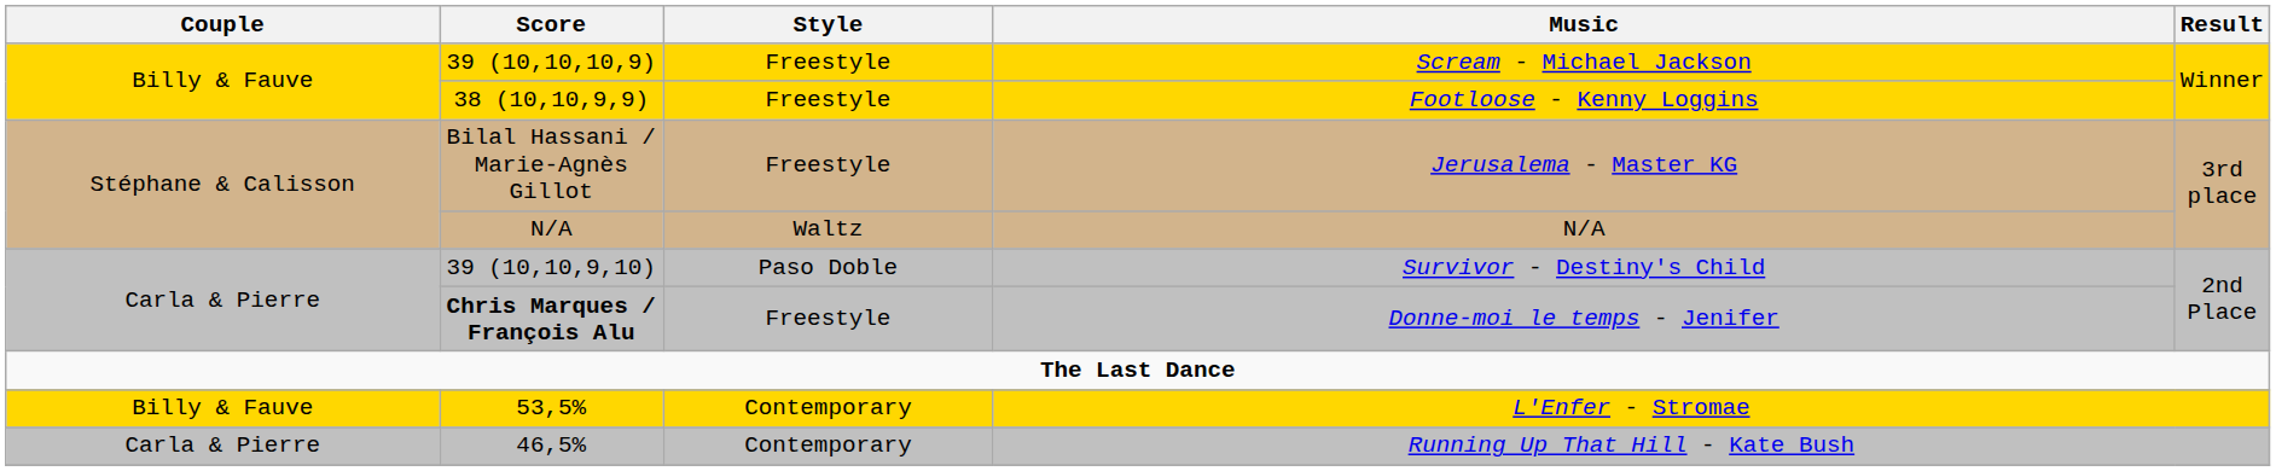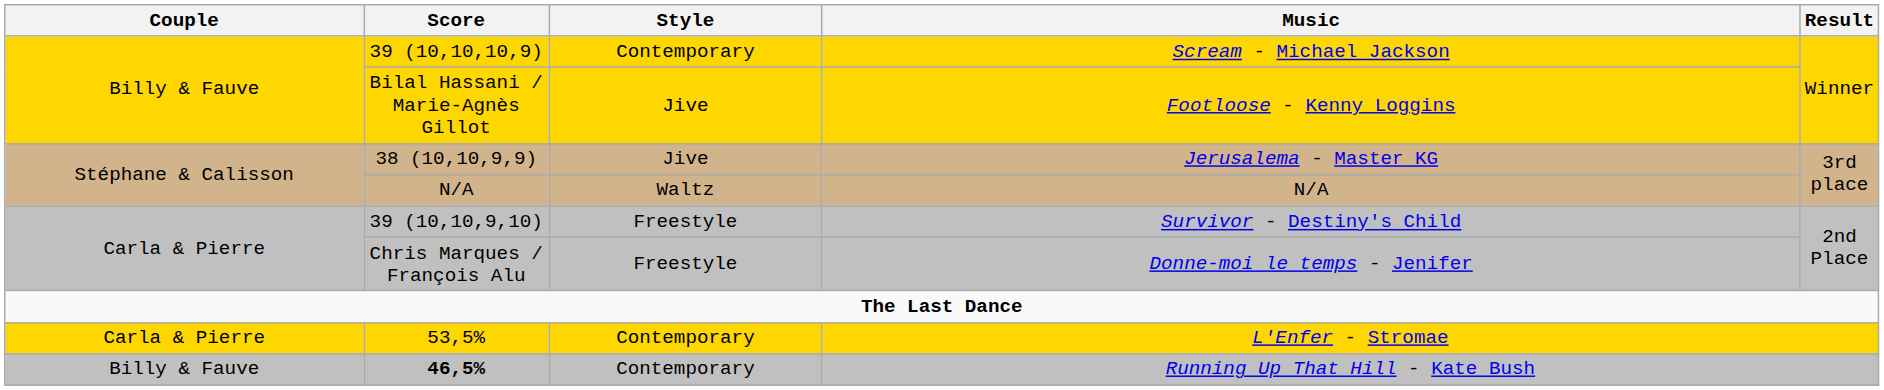Scream - Michael Jackson | Style: Freestyle -> Contemporary
Footloose - Kenny Loggins | Score: 38 (10,10,9,9) -> Bilal Hassani / Marie-Agnès Gillot
Footloose - Kenny Loggins | Style: Freestyle -> Jive
Jerusalema - Master KG | Score: Bilal Hassani / Marie-Agnès Gillot -> 38 (10,10,9,9)
Jerusalema - Master KG | Style: Freestyle -> Jive
Survivor - Destiny's Child | Style: Paso Doble -> Freestyle
Donne-moi le temps - Jenifer | Score: bold -> normal
L'Enfer - Stromae | Couple: Billy & Fauve -> Carla & Pierre
Running Up That Hill - Kate Bush | Couple: Carla & Pierre -> Billy & Fauve
Running Up That Hill - Kate Bush | Score: normal -> bold
